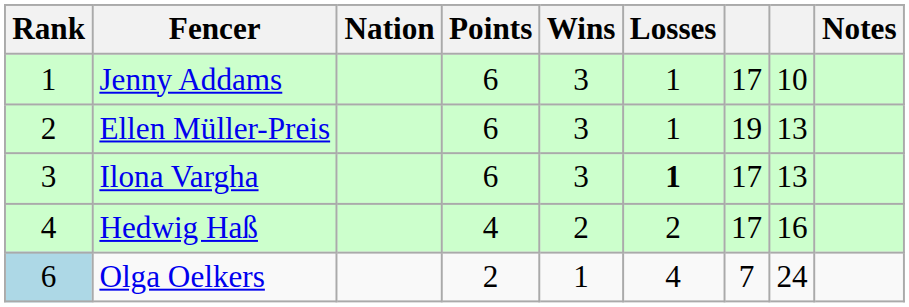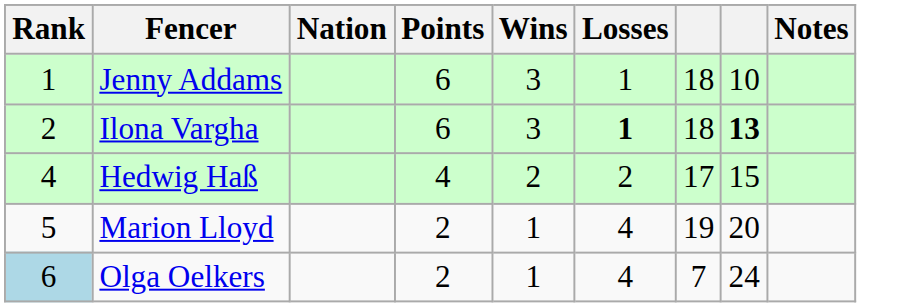Jenny Addams | column 7: 17 -> 18
- row: 2 | Ellen Müller-Preis | 6 | 3 | 1 | 19 | 13
Ilona Vargha | Rank: 3 -> 2
Ilona Vargha | column 7: 17 -> 18
Ilona Vargha | column 8: normal -> bold
Hedwig Haß | column 8: 16 -> 15
+ row: 5 | Marion Lloyd | 2 | 1 | 4 | 19 | 20
